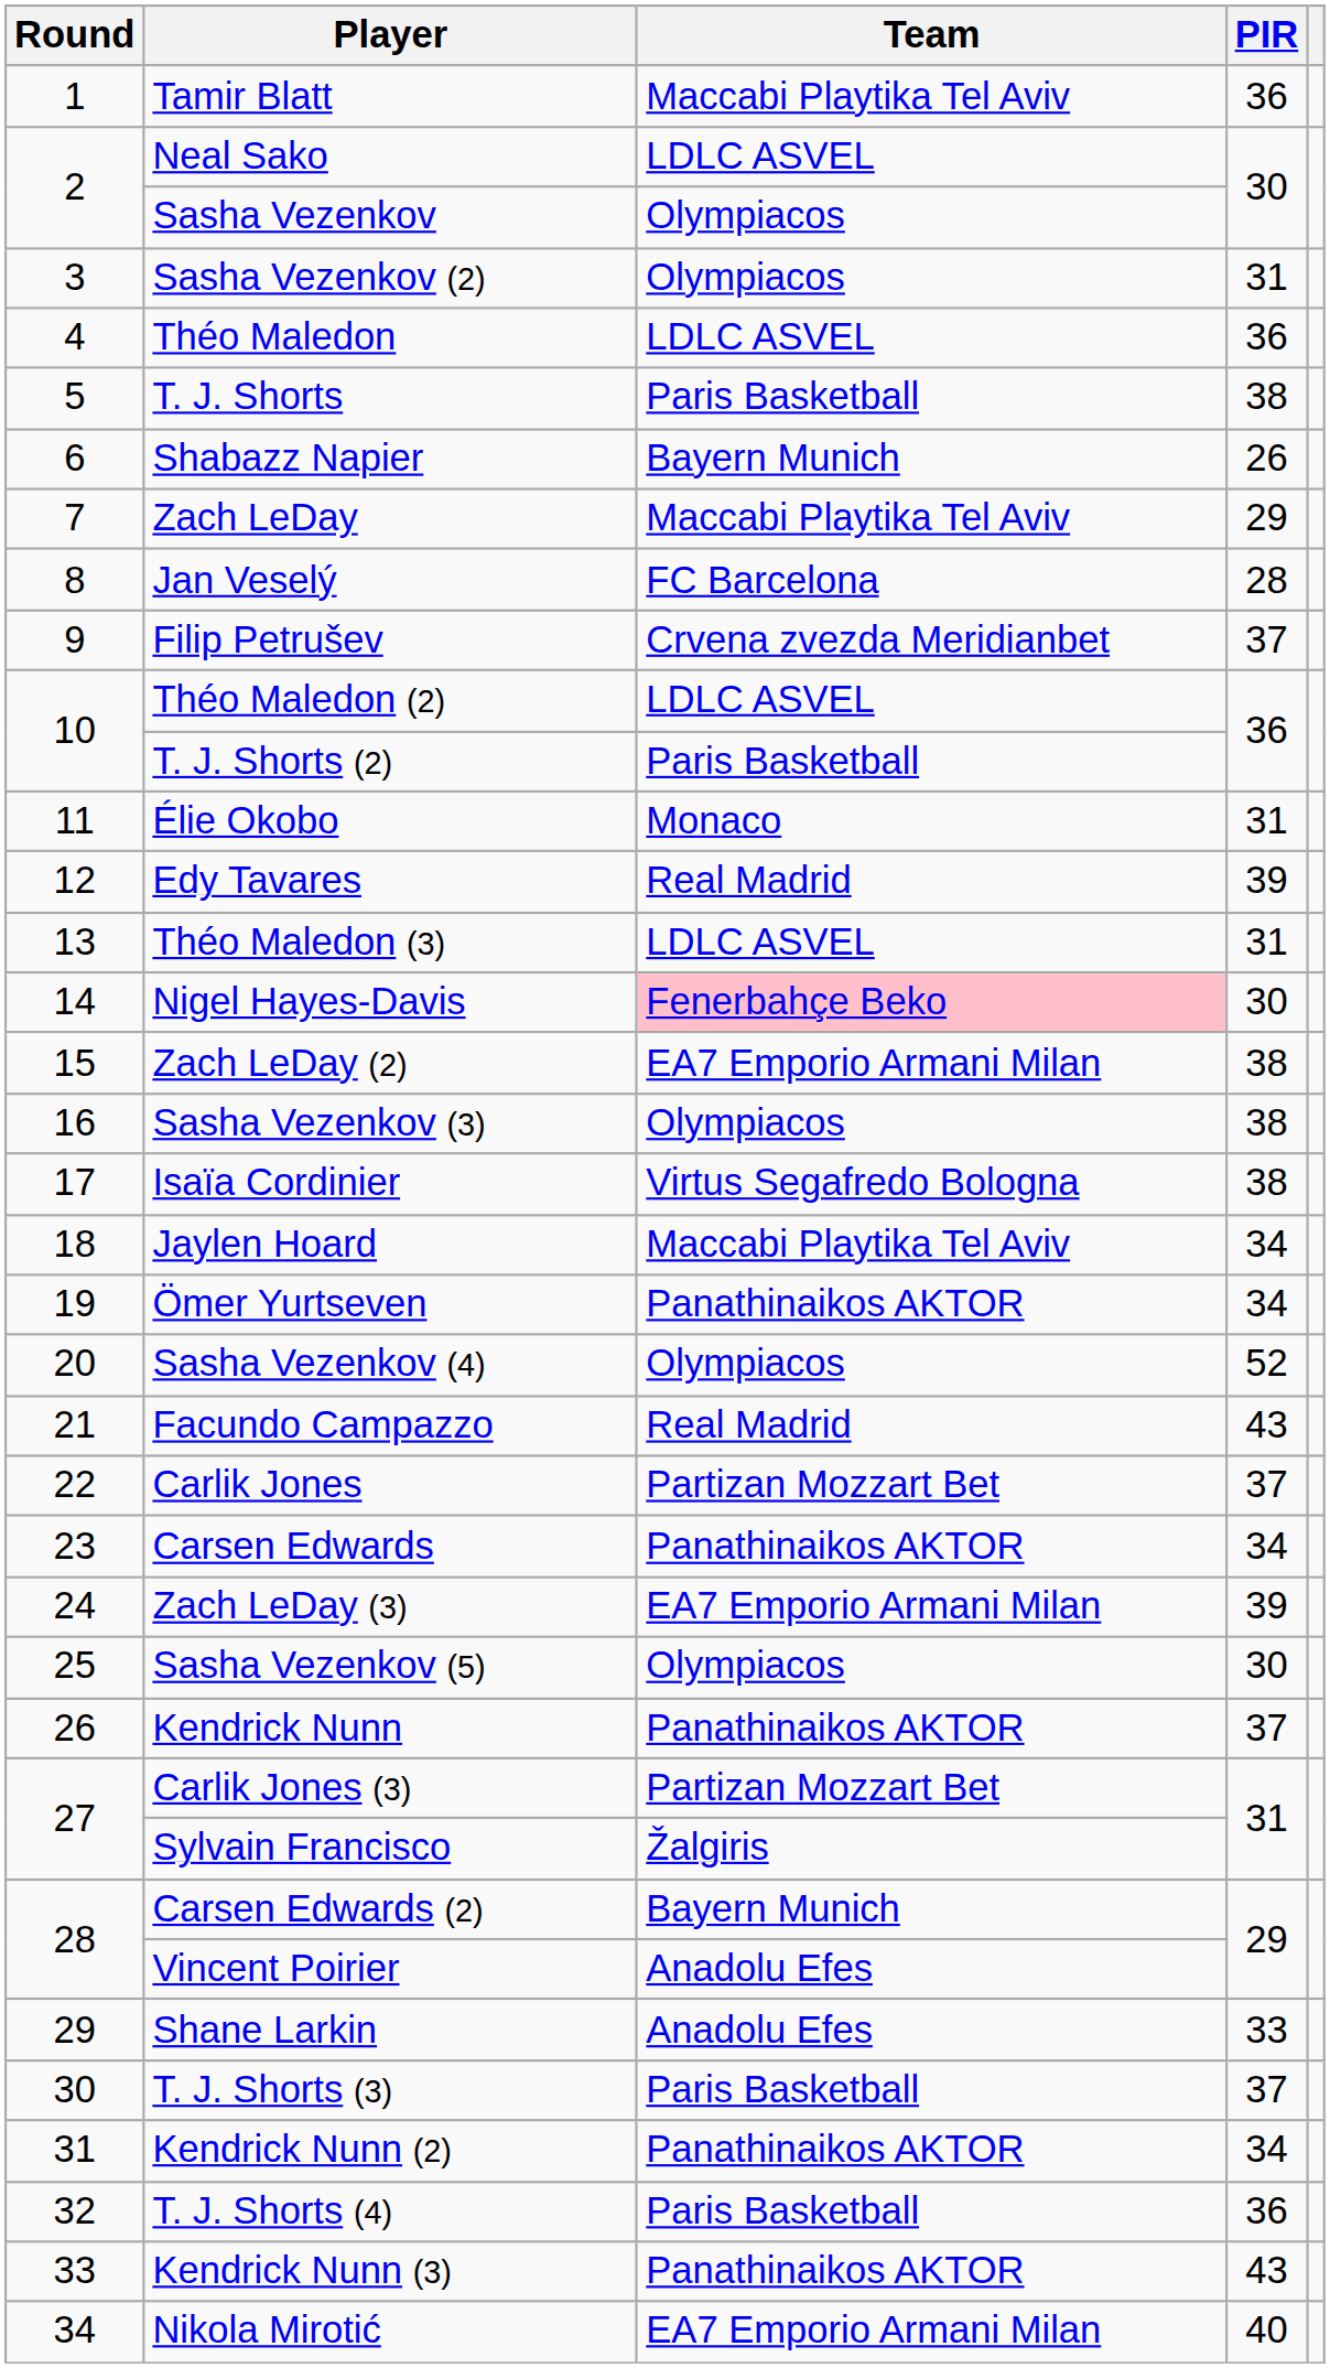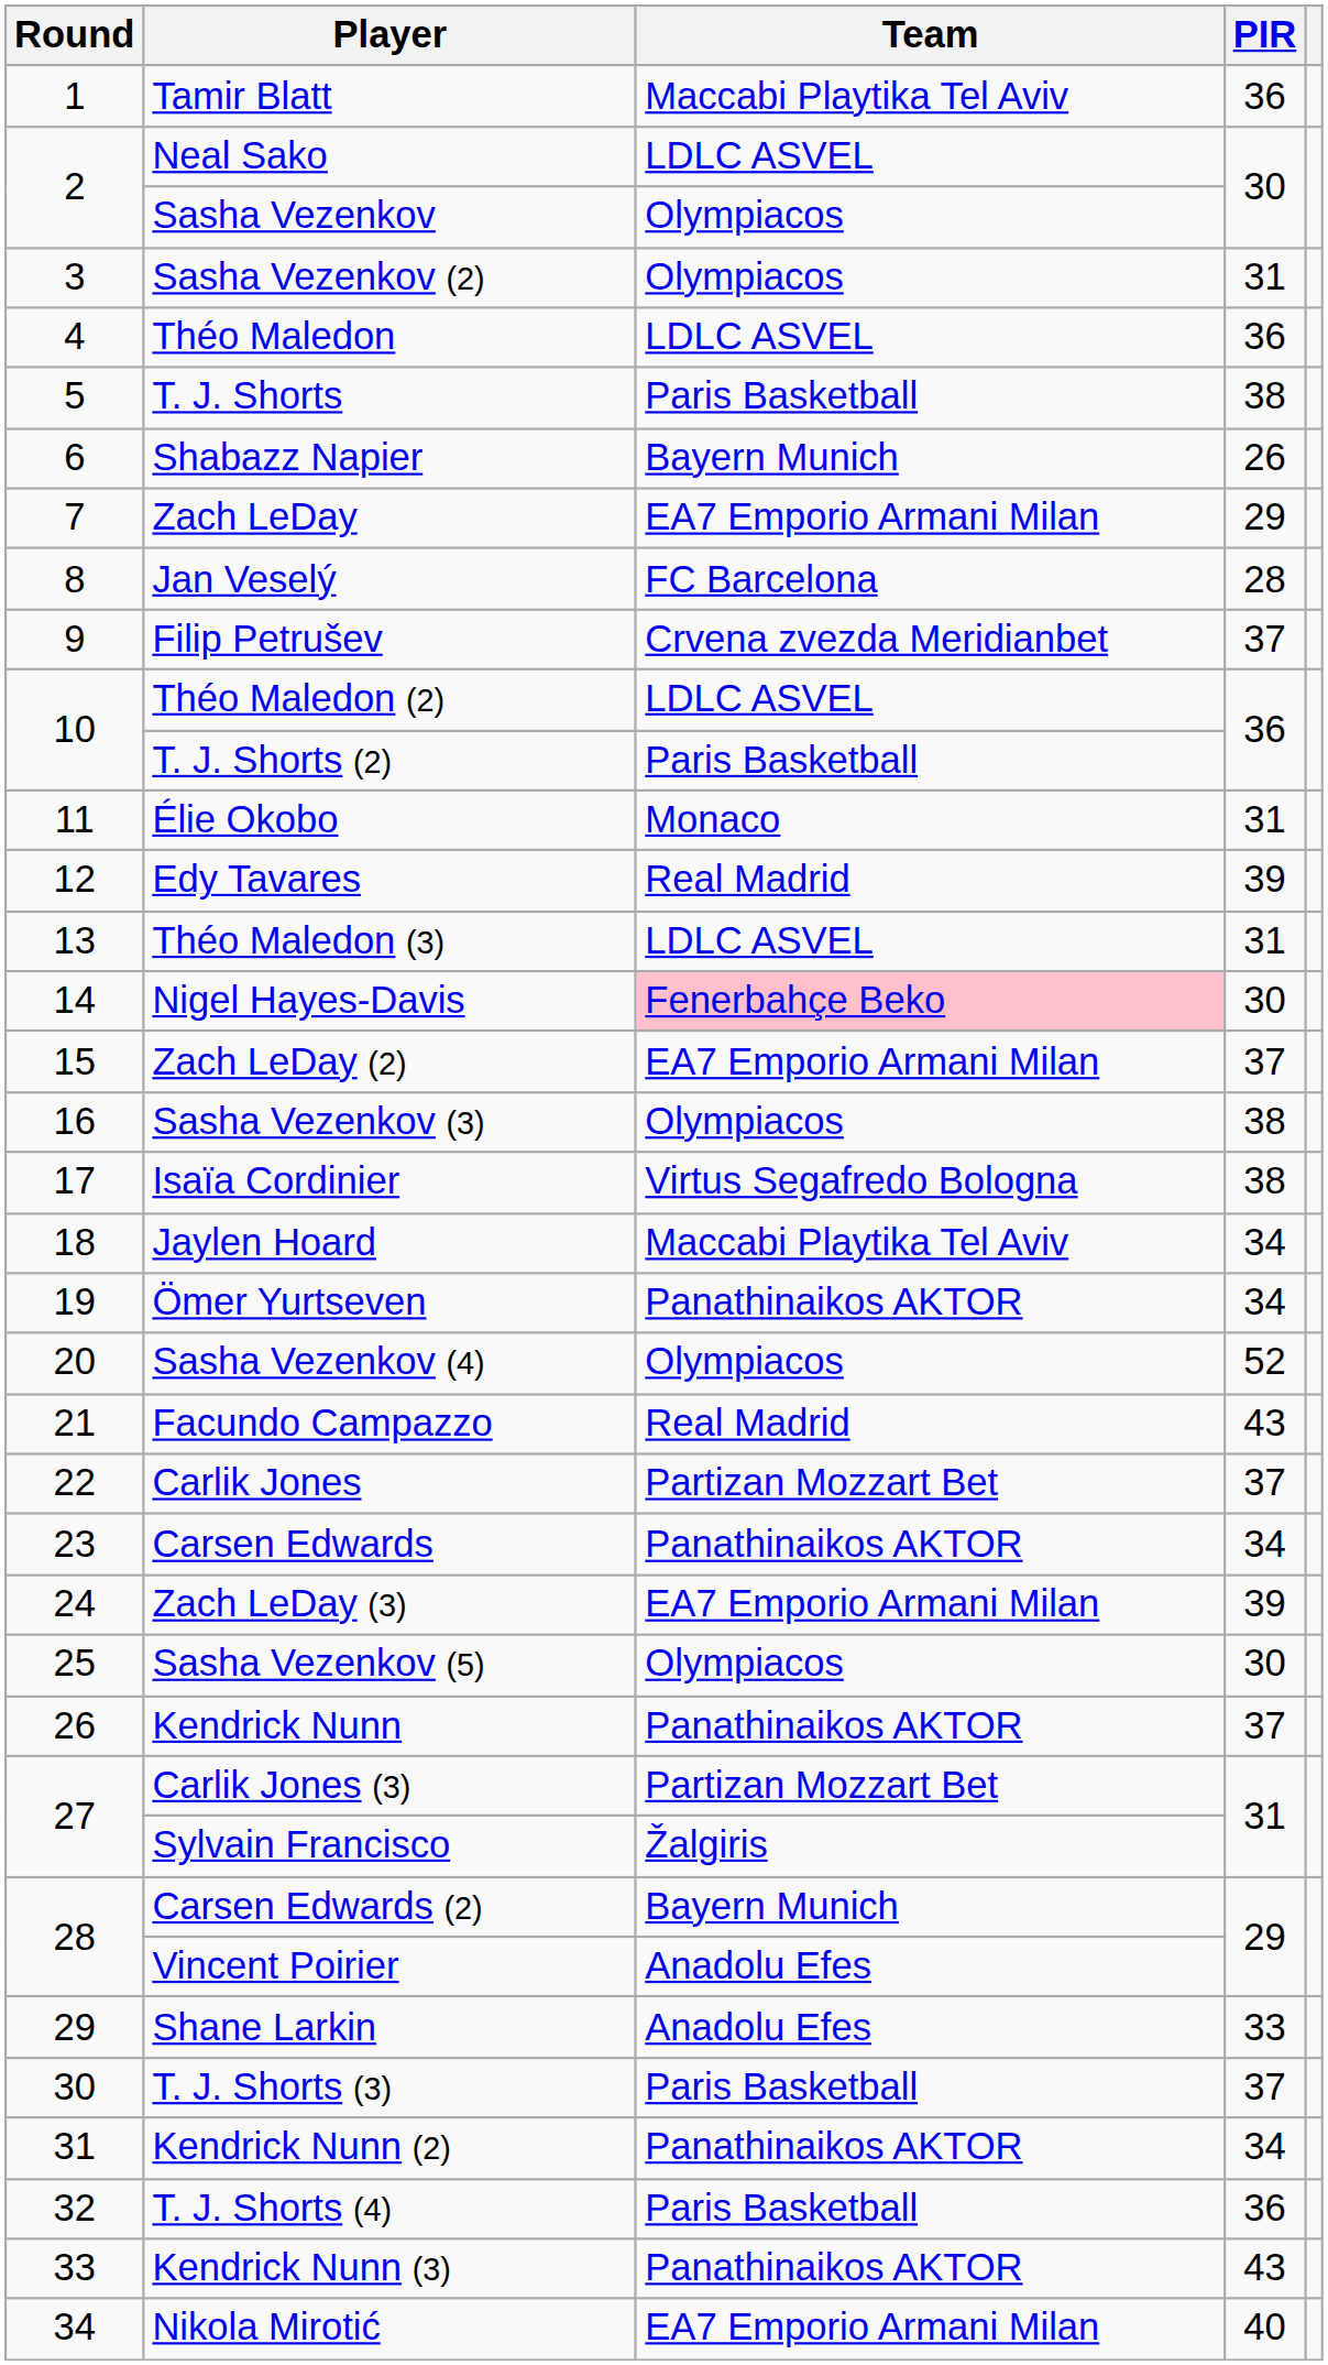Zach LeDay | Team: Maccabi Playtika Tel Aviv -> EA7 Emporio Armani Milan
Zach LeDay (2) | PIR: 38 -> 37
